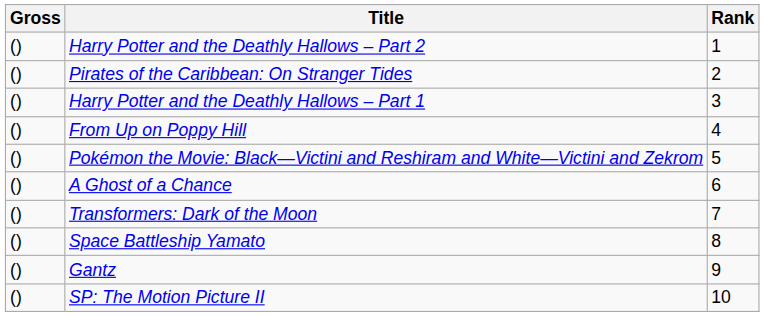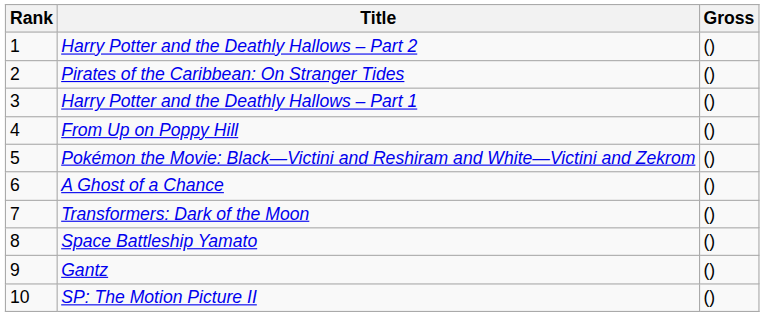columns swapped: Rank <-> Gross
